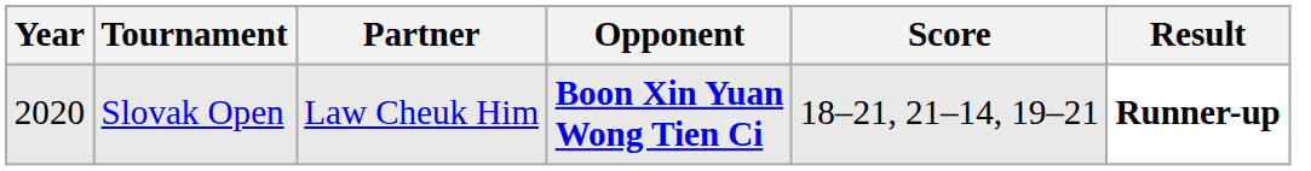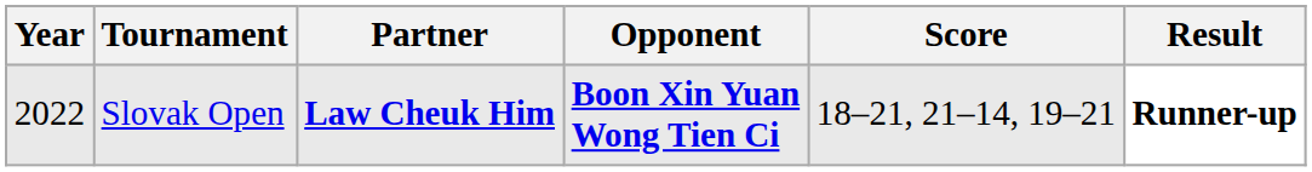Slovak Open | Year: 2020 -> 2022
Slovak Open | Partner: normal -> bold
